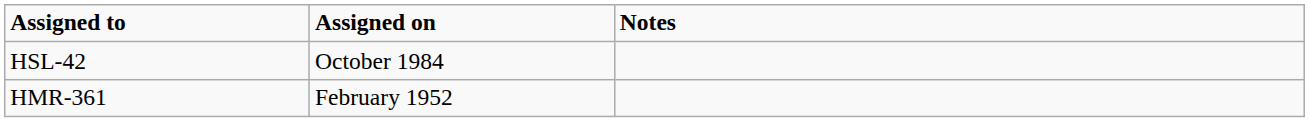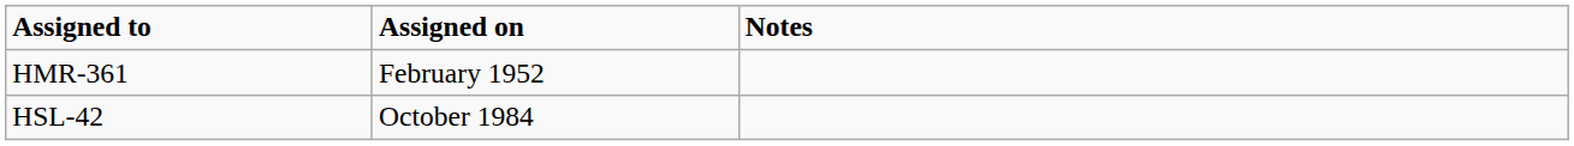rows swapped: HMR-361 <-> HSL-42
